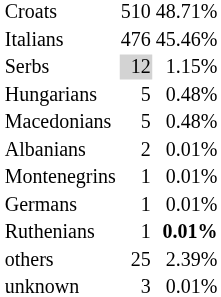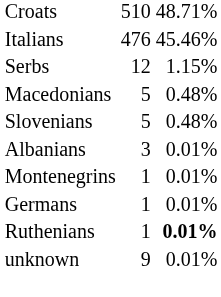Serbs | column 2: lightgrey background -> no background
- row: Hungarians | 5 | 0.48%
+ row: Slovenians | 5 | 0.48%
Albanians | column 2: 2 -> 3
- row: others | 25 | 2.39%
unknown | column 2: 3 -> 9
